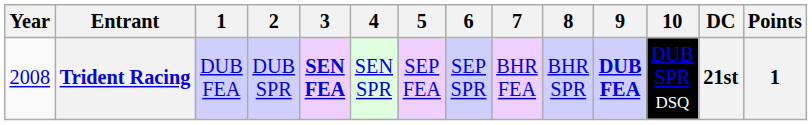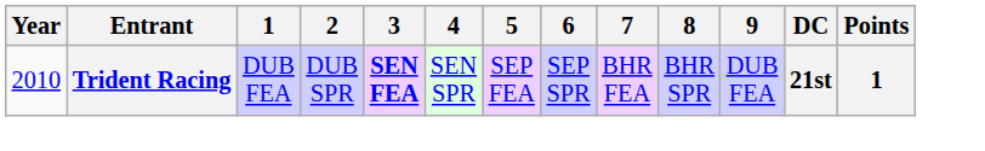- column: 10 | DUB SPR DSQ
Trident Racing | Year: 2008 -> 2010
Trident Racing | 9: bold -> normal
